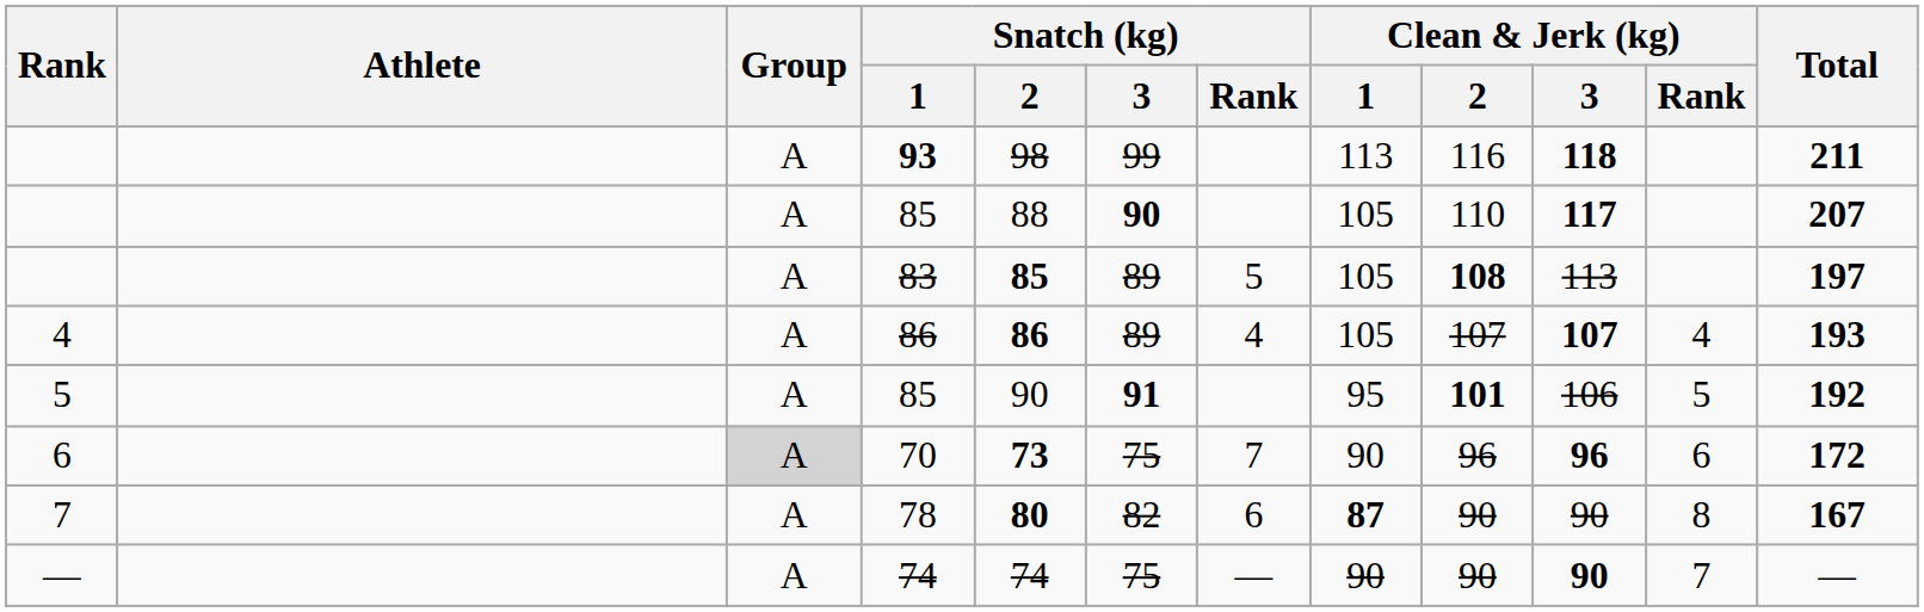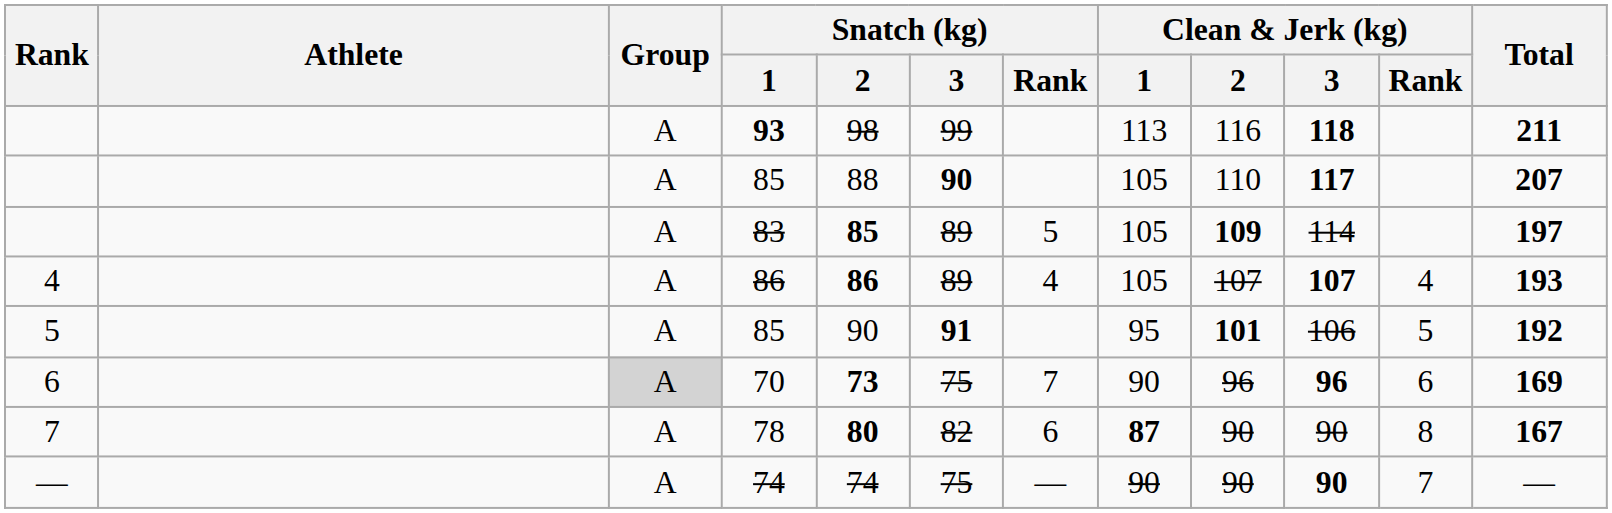83 | Clean & Jerk (kg) / 2: 108 -> 109
83 | Clean & Jerk (kg) / 3: 113 -> 114
70 | Total: 172 -> 169
